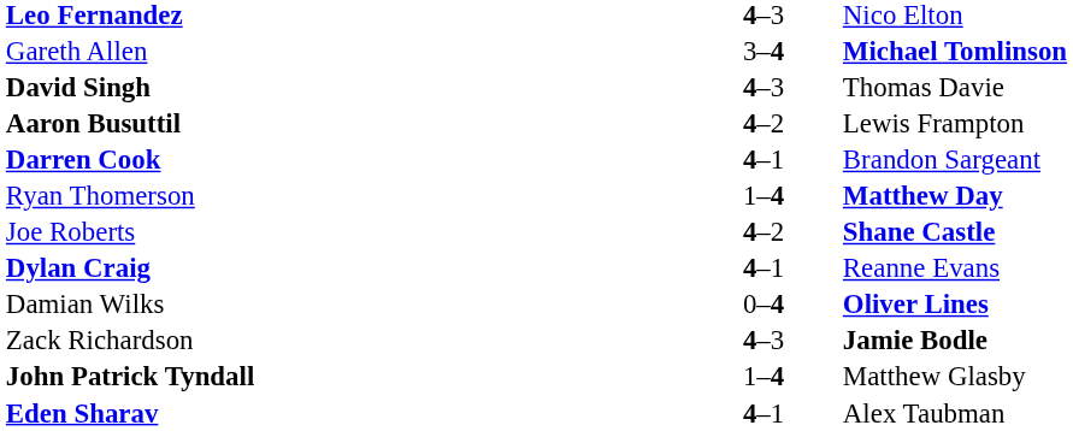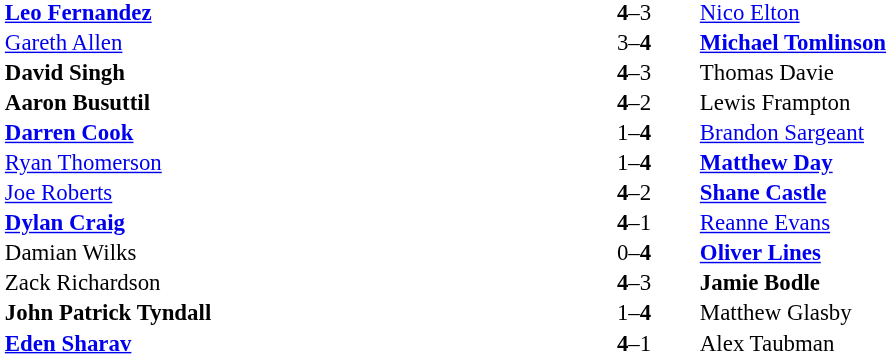Darren Cook | column 2: 4–1 -> 1–4
